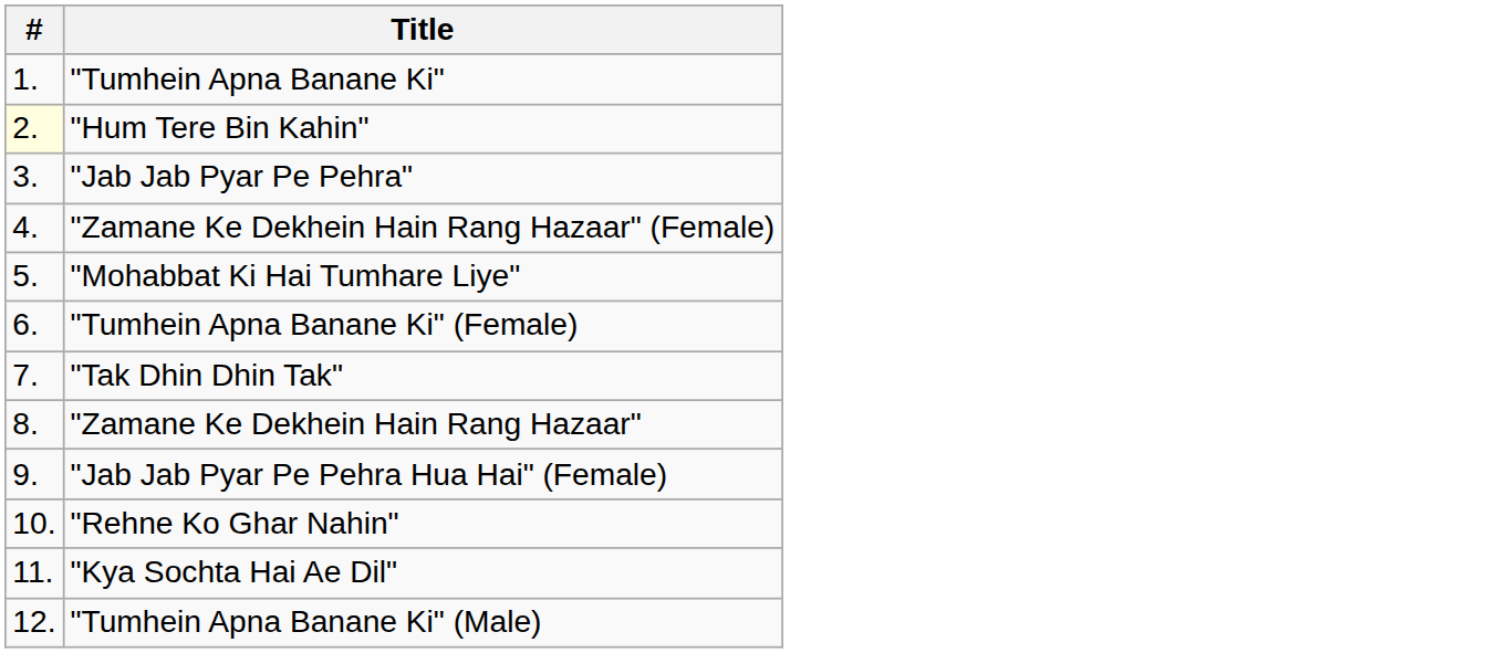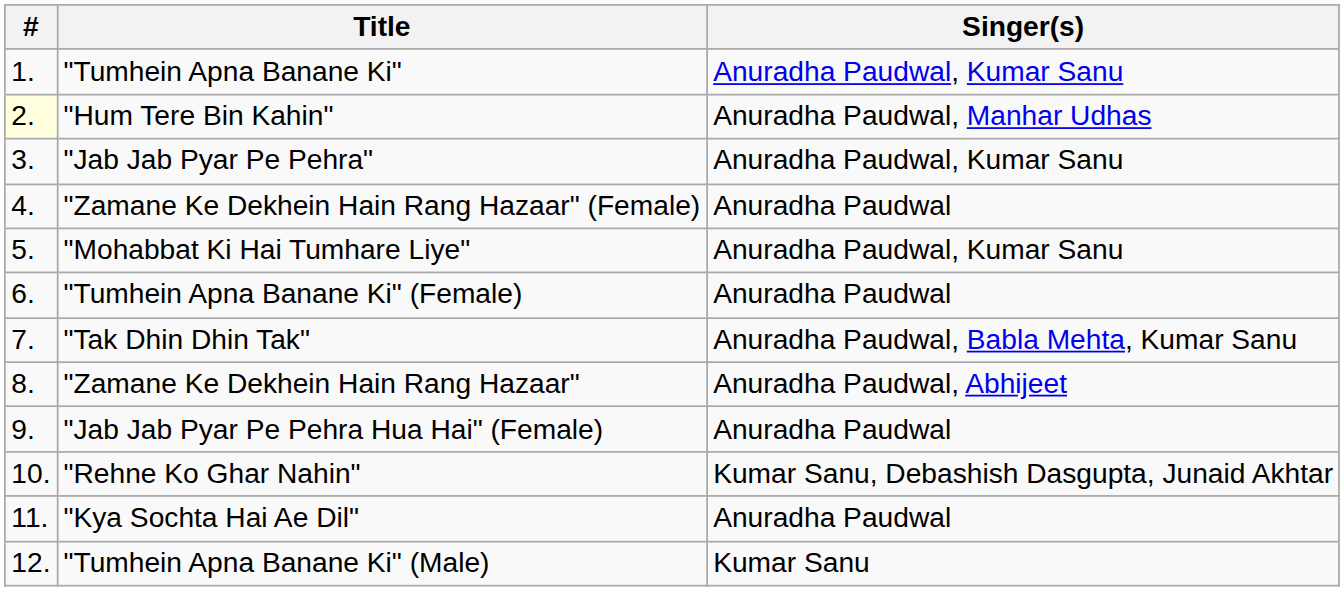+ column: Singer(s) | Anuradha Paudwal, Kumar Sanu | Anuradha Paudwal, Manhar Udhas | Anuradha Paudwal, Kumar Sanu | Anuradha Paudwal | Anuradha Paudwal, Kumar Sanu | Anuradha Paudwal | Anuradha Paudwal, Babla Mehta, Kumar Sanu | Anuradha Paudwal, Abhijeet | Anuradha Paudwal | Kumar Sanu, Debashish Dasgupta, Junaid Akhtar | Anuradha Paudwal | Kumar Sanu
